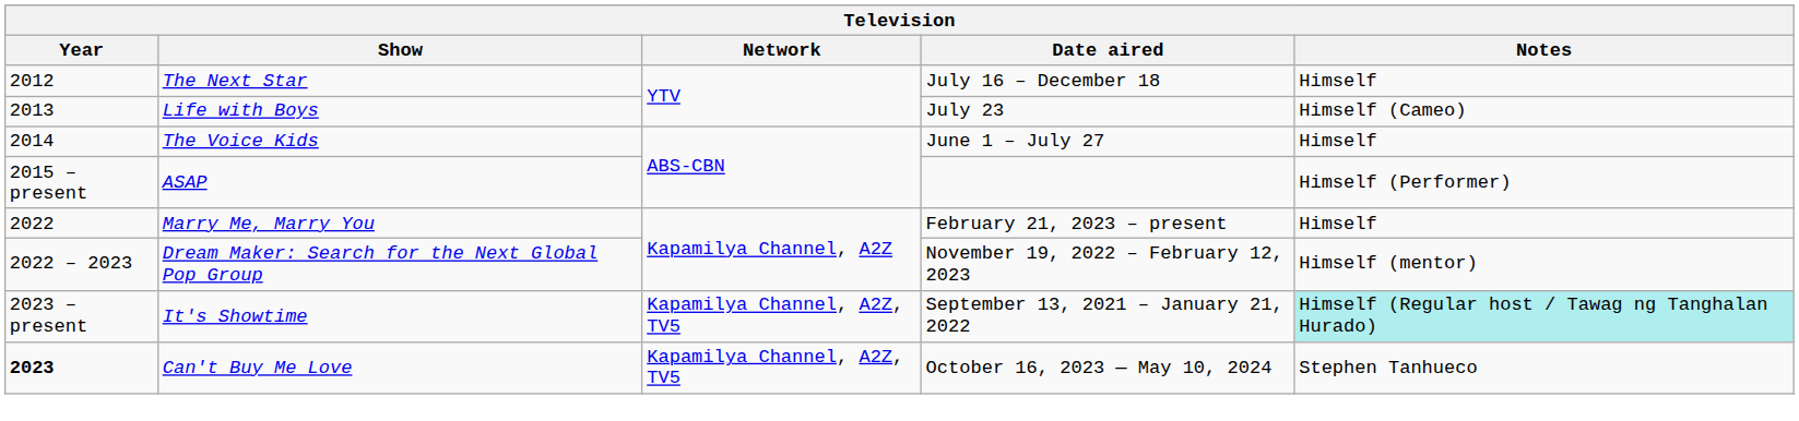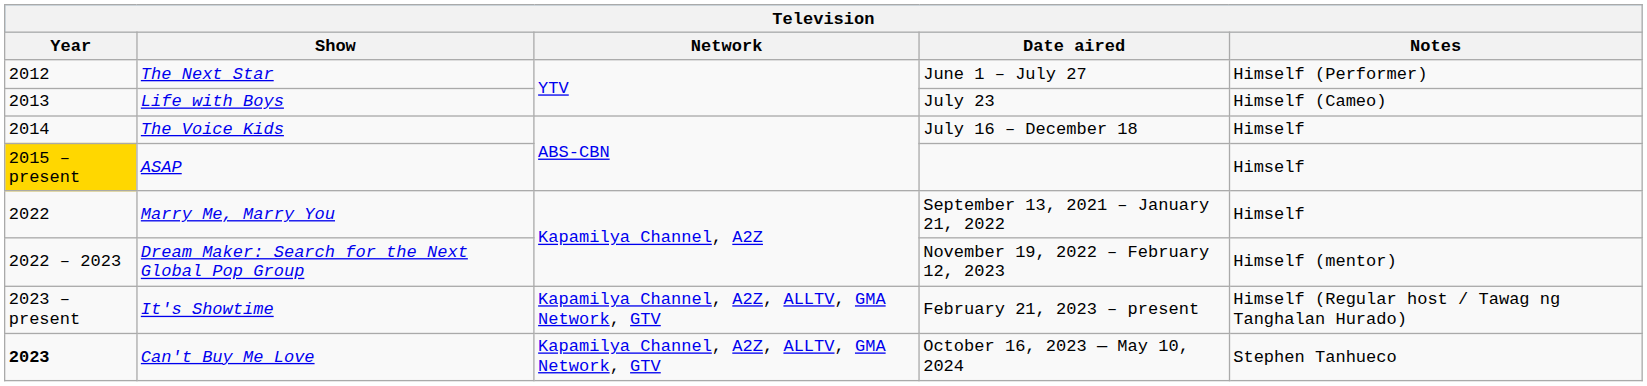The Next Star | Date aired: July 16 – December 18 -> June 1 – July 27
The Next Star | Notes: Himself -> Himself (Performer)
The Voice Kids | Date aired: June 1 – July 27 -> July 16 – December 18
ASAP | Year: no background -> gold background
ASAP | Notes: Himself (Performer) -> Himself
Marry Me, Marry You | Date aired: February 21, 2023 – present -> September 13, 2021 – January 21, 2022
It's Showtime | Network: Kapamilya Channel, A2Z, TV5 -> Kapamilya Channel, A2Z, ALLTV, GMA Network, GTV
It's Showtime | Date aired: September 13, 2021 – January 21, 2022 -> February 21, 2023 – present
It's Showtime | Notes: paleturquoise background -> no background
Can't Buy Me Love | Network: Kapamilya Channel, A2Z, TV5 -> Kapamilya Channel, A2Z, ALLTV, GMA Network, GTV
